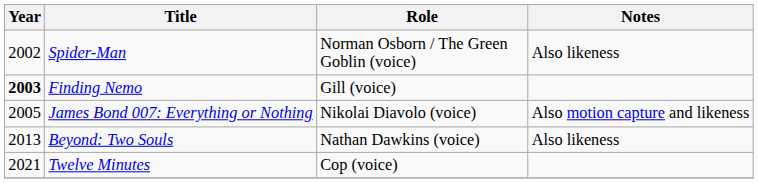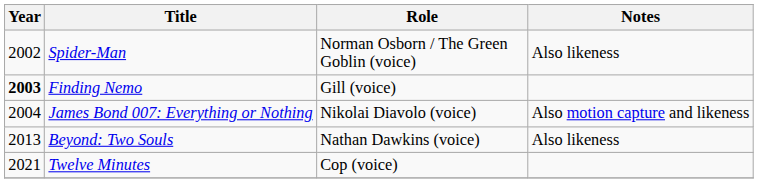James Bond 007: Everything or Nothing | Year: 2005 -> 2004
